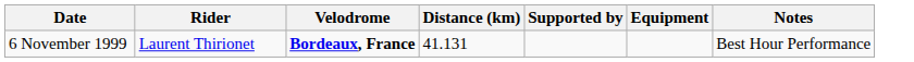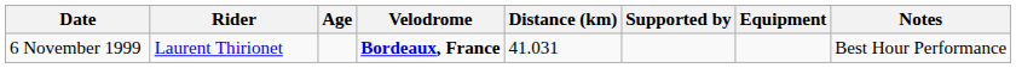+ column: Age
6 November 1999 | Distance (km): 41.131 -> 41.031
